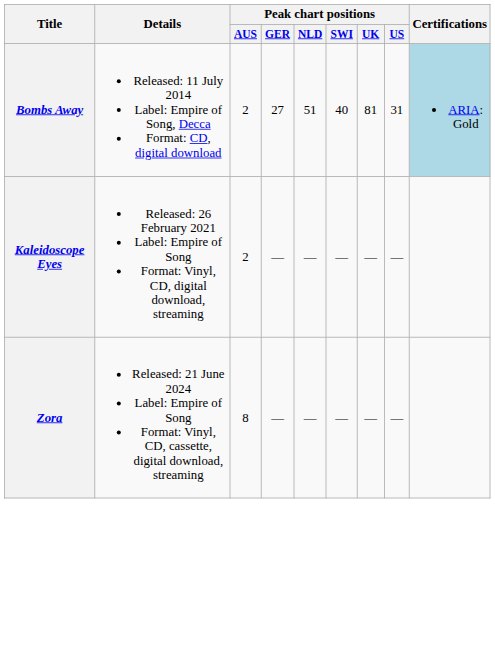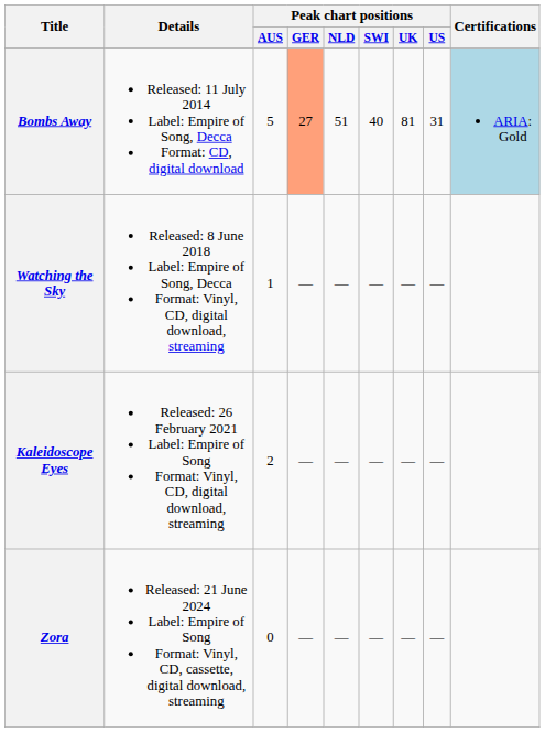Bombs Away | Peak chart positions / AUS: 2 -> 5
Bombs Away | Peak chart positions / GER: no background -> lightsalmon background
+ row: Watching the Sky | Released: 8 June 2018 Label: Empire of Song, Decca Format: Vinyl, CD, digital download, streaming | 1 | — | — | — | — | —
Zora | Peak chart positions / AUS: 8 -> 0
